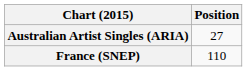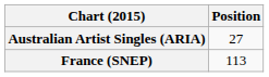France (SNEP) | Position: 110 -> 113
